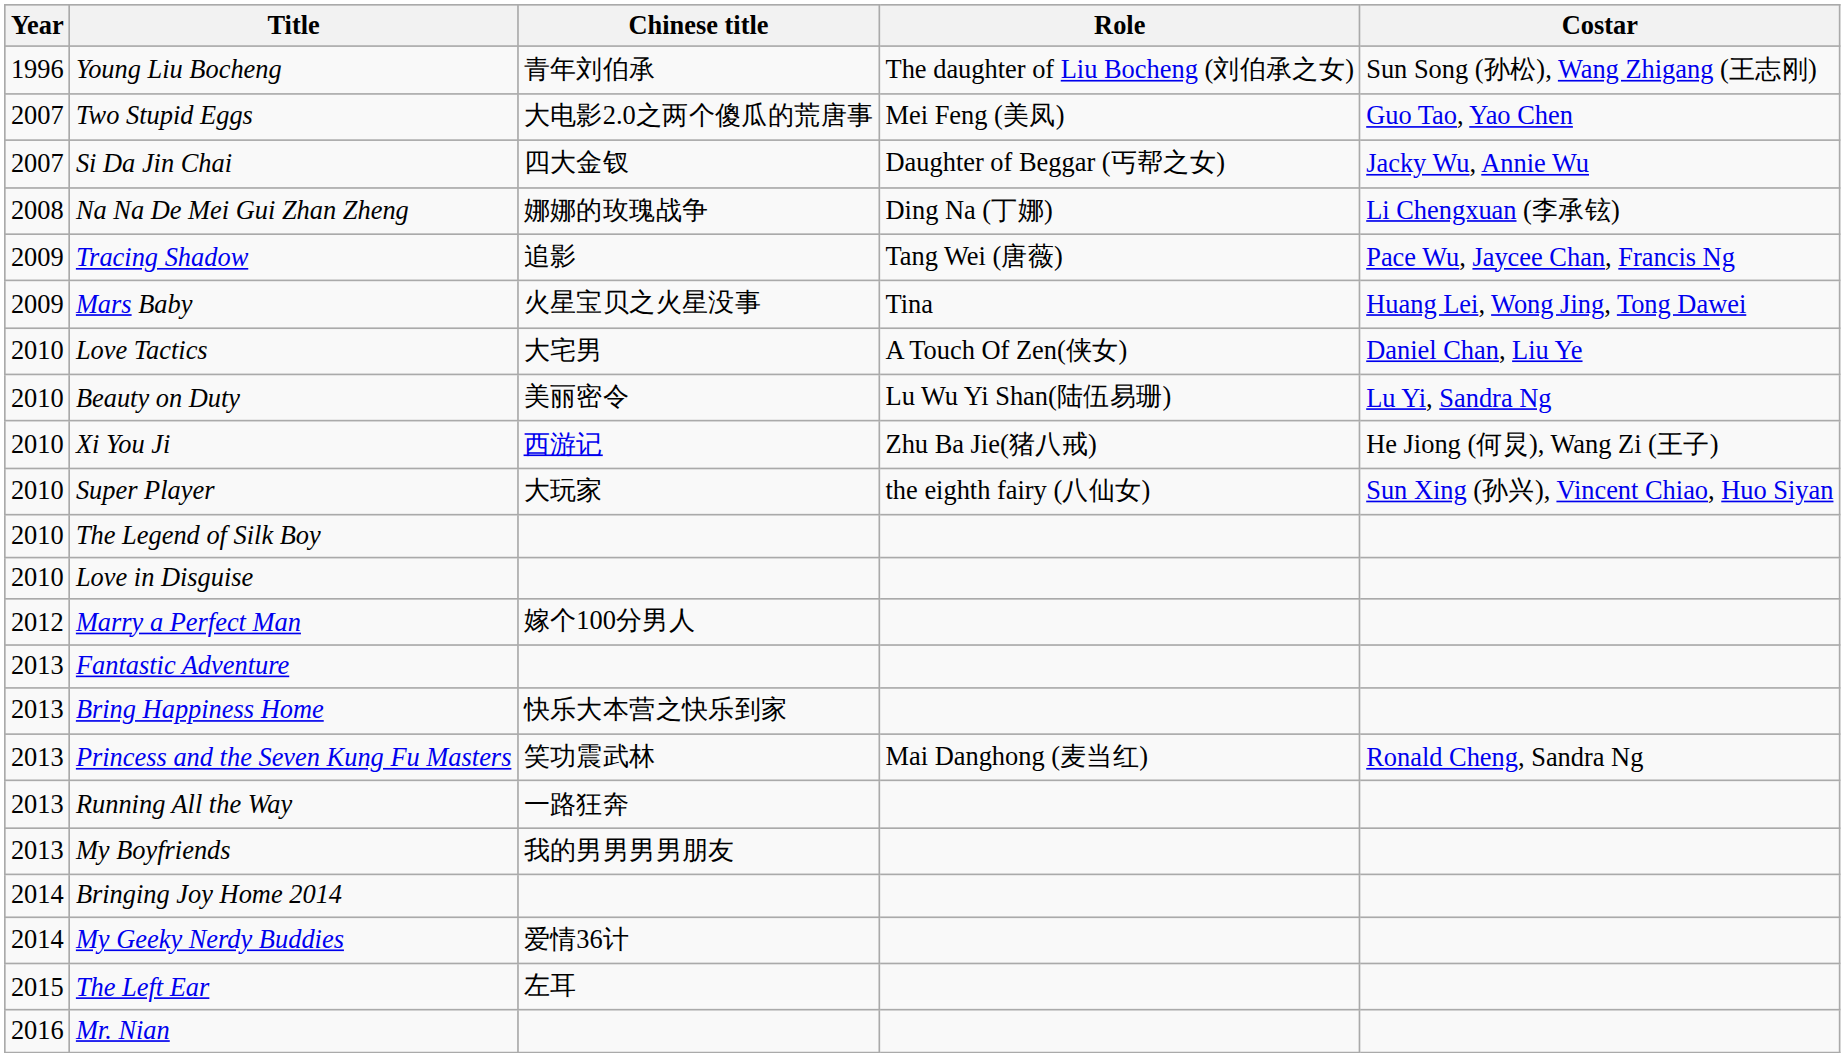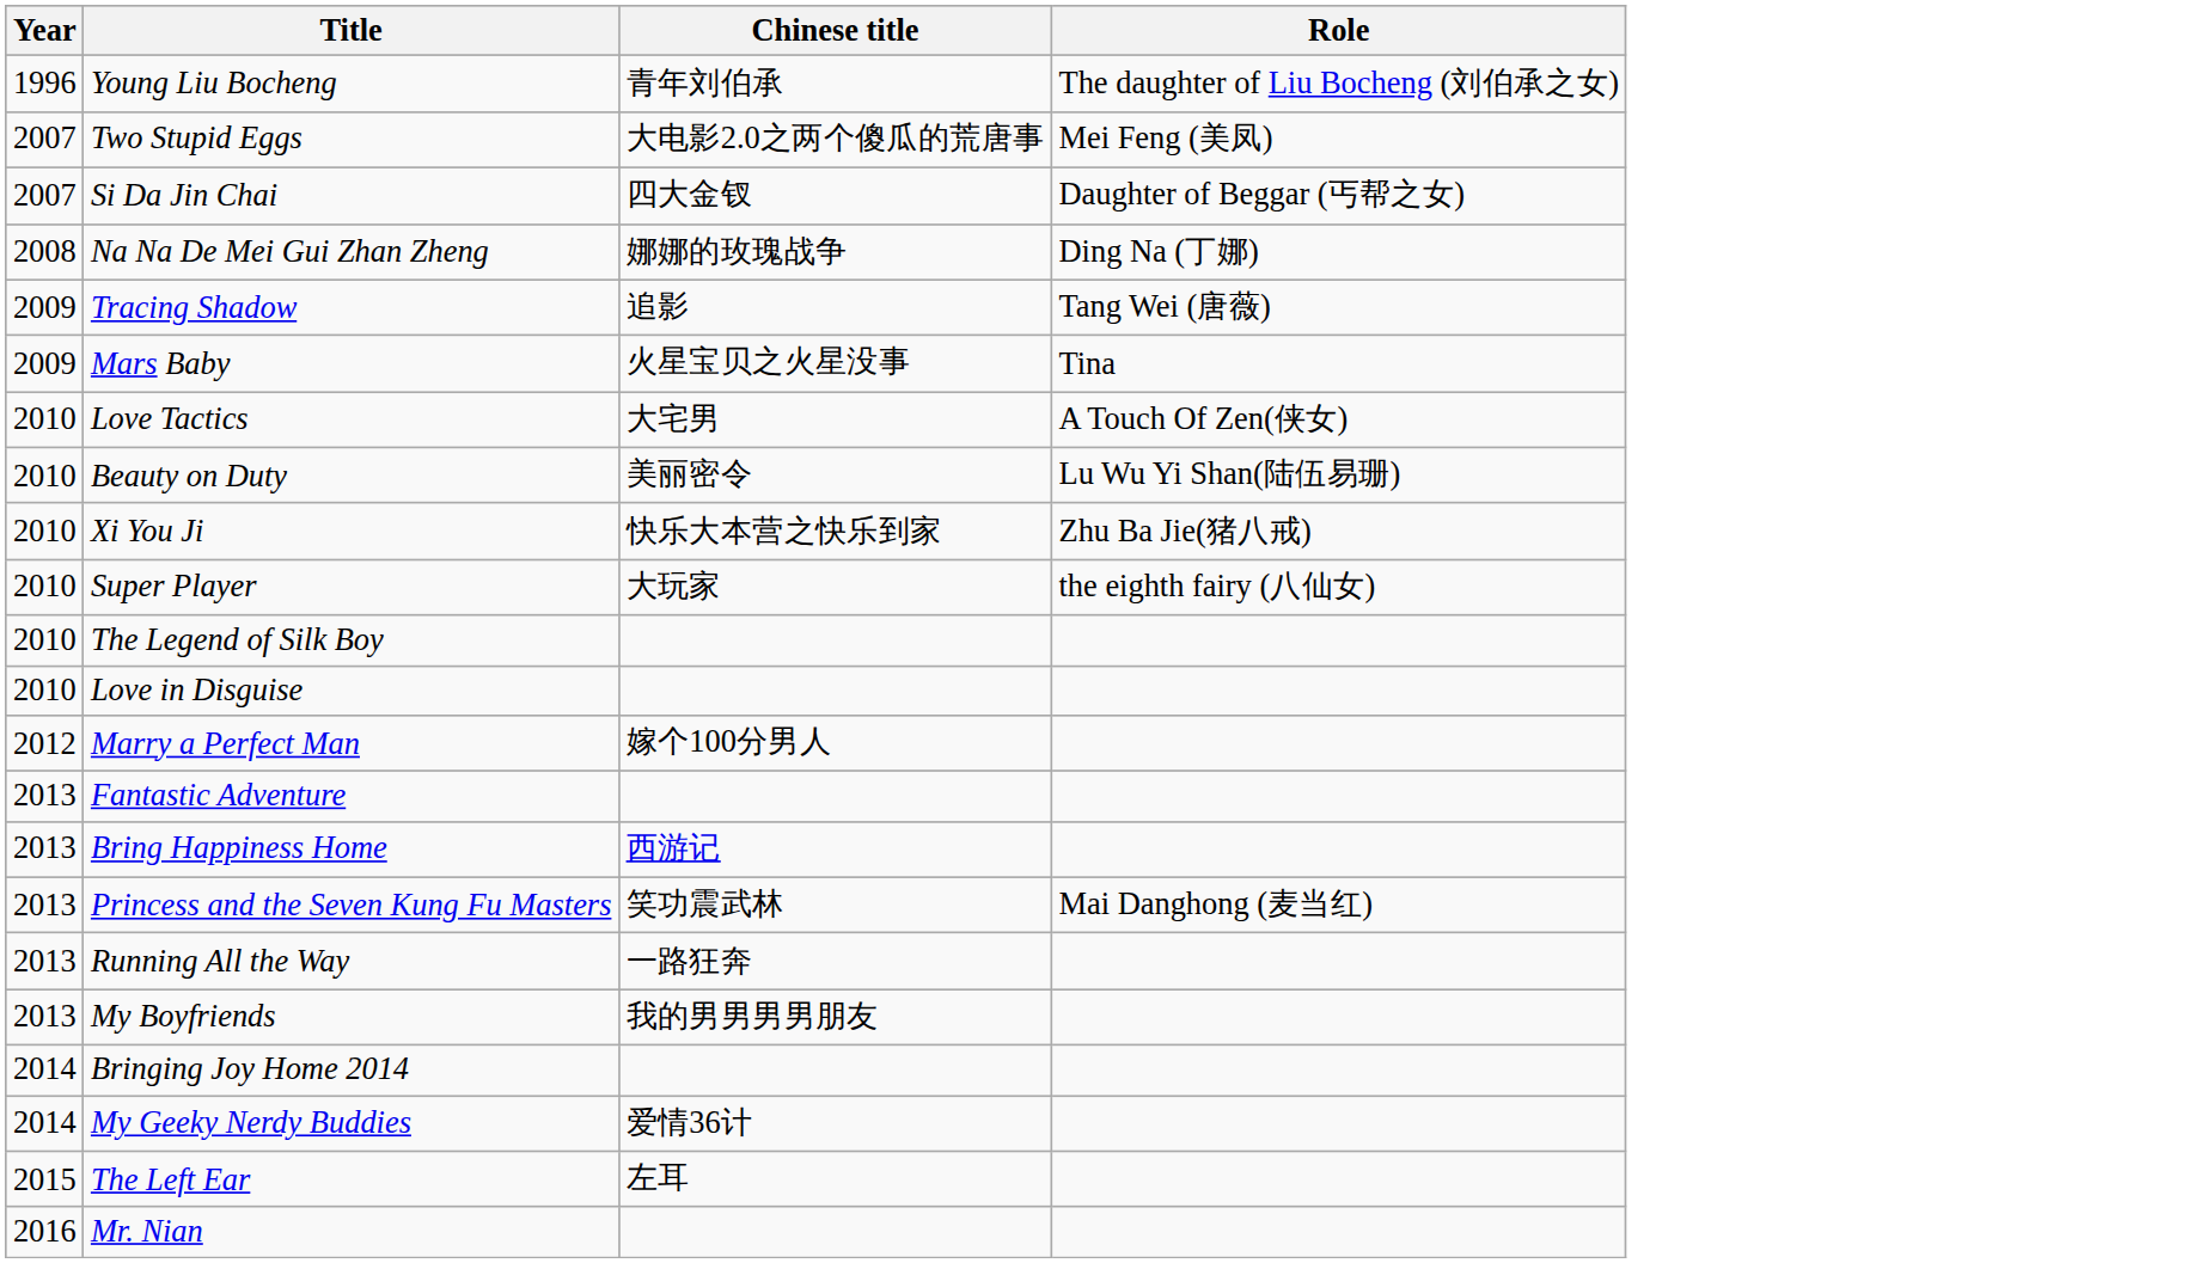- column: Costar | Sun Song (孙松), Wang Zhigang (王志刚) | Guo Tao, Yao Chen | Jacky Wu, Annie Wu | Li Chengxuan (李承铉) | Pace Wu, Jaycee Chan, Francis Ng | Huang Lei, Wong Jing, Tong Dawei | Daniel Chan, Liu Ye | Lu Yi, Sandra Ng | He Jiong (何炅), Wang Zi (王子) | Sun Xing (孙兴), Vincent Chiao, Huo Siyan | Ronald Cheng, Sandra Ng
Xi You Ji | Chinese title: 西游记 -> 快乐大本营之快乐到家
Bring Happiness Home | Chinese title: 快乐大本营之快乐到家 -> 西游记
